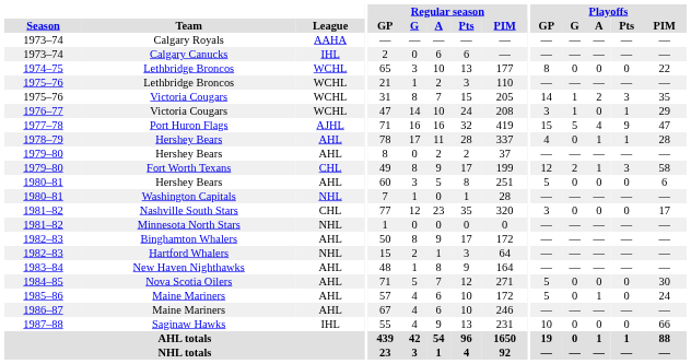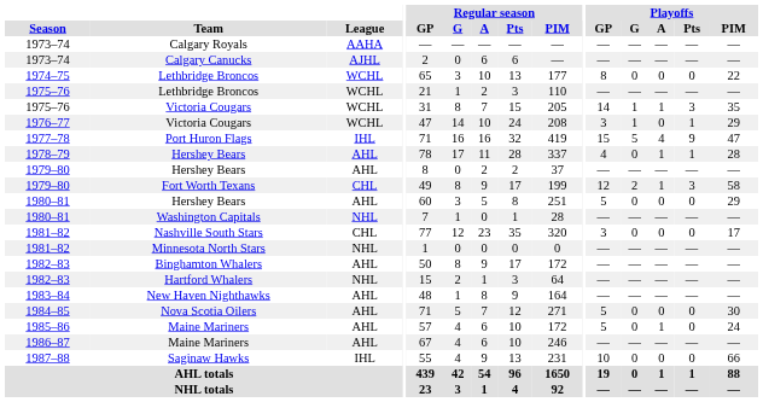Calgary Canucks | League: IHL -> AJHL
1975–76 / Victoria Cougars | Playoffs / A: 2 -> 1
Port Huron Flags | League: AJHL -> IHL
1980–81 / Hershey Bears | Playoffs / PIM: 6 -> 29
